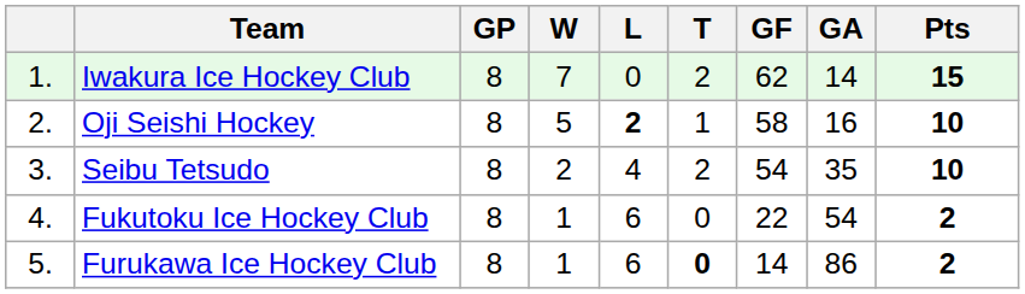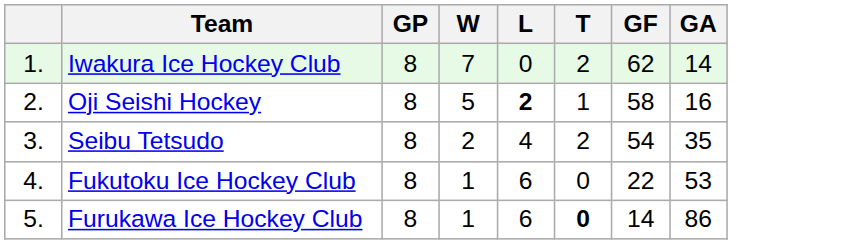- column: Pts | 15 | 10 | 10 | 2 | 2
Fukutoku Ice Hockey Club | GA: 54 -> 53
